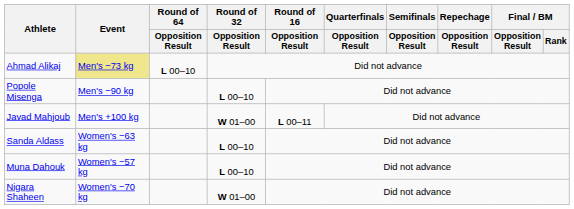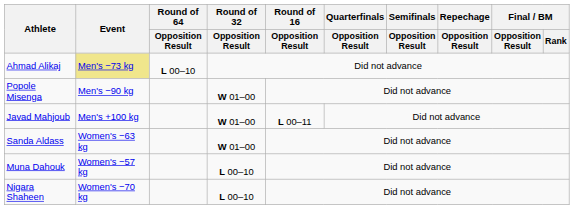Popole Misenga | Round of 32 / Opposition Result: L 00–10 -> W 01–00
Sanda Aldass | Round of 32 / Opposition Result: L 00–10 -> W 01–00
Nigara Shaheen | Round of 32 / Opposition Result: W 01–00 -> L 00–10
